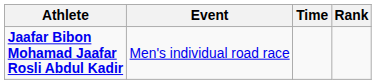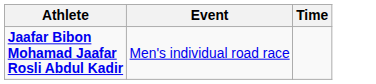- column: Rank
